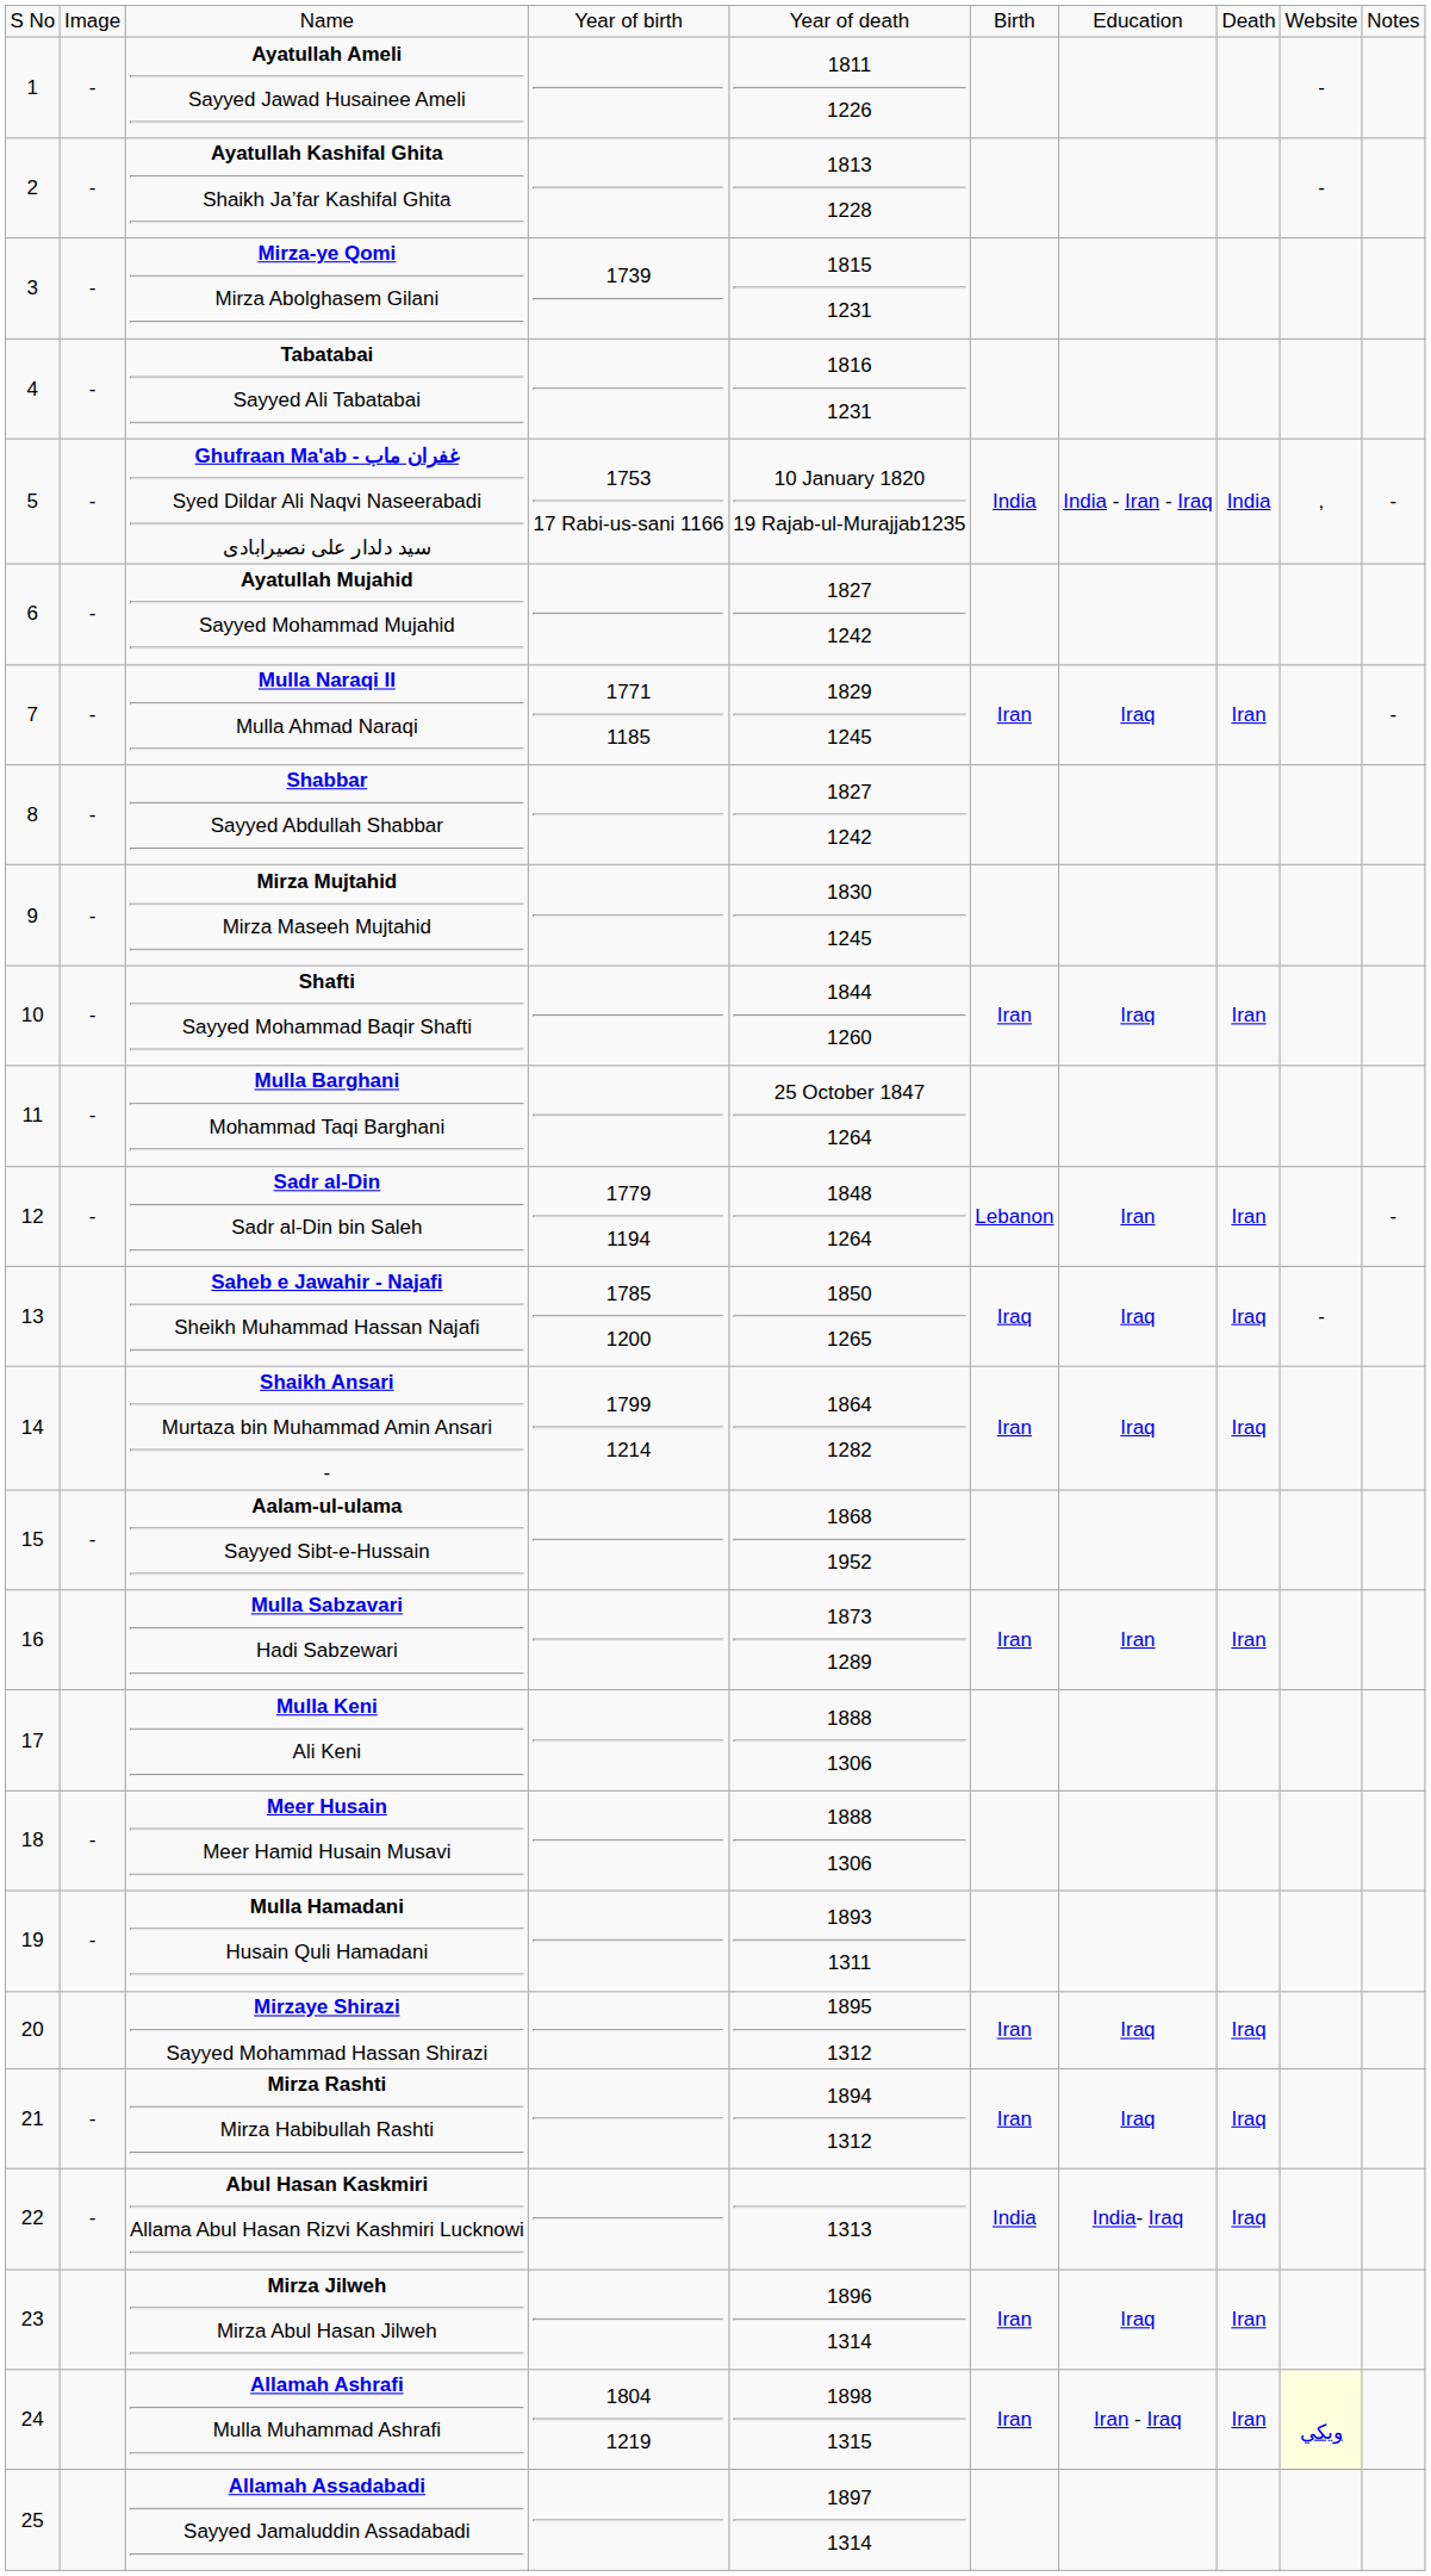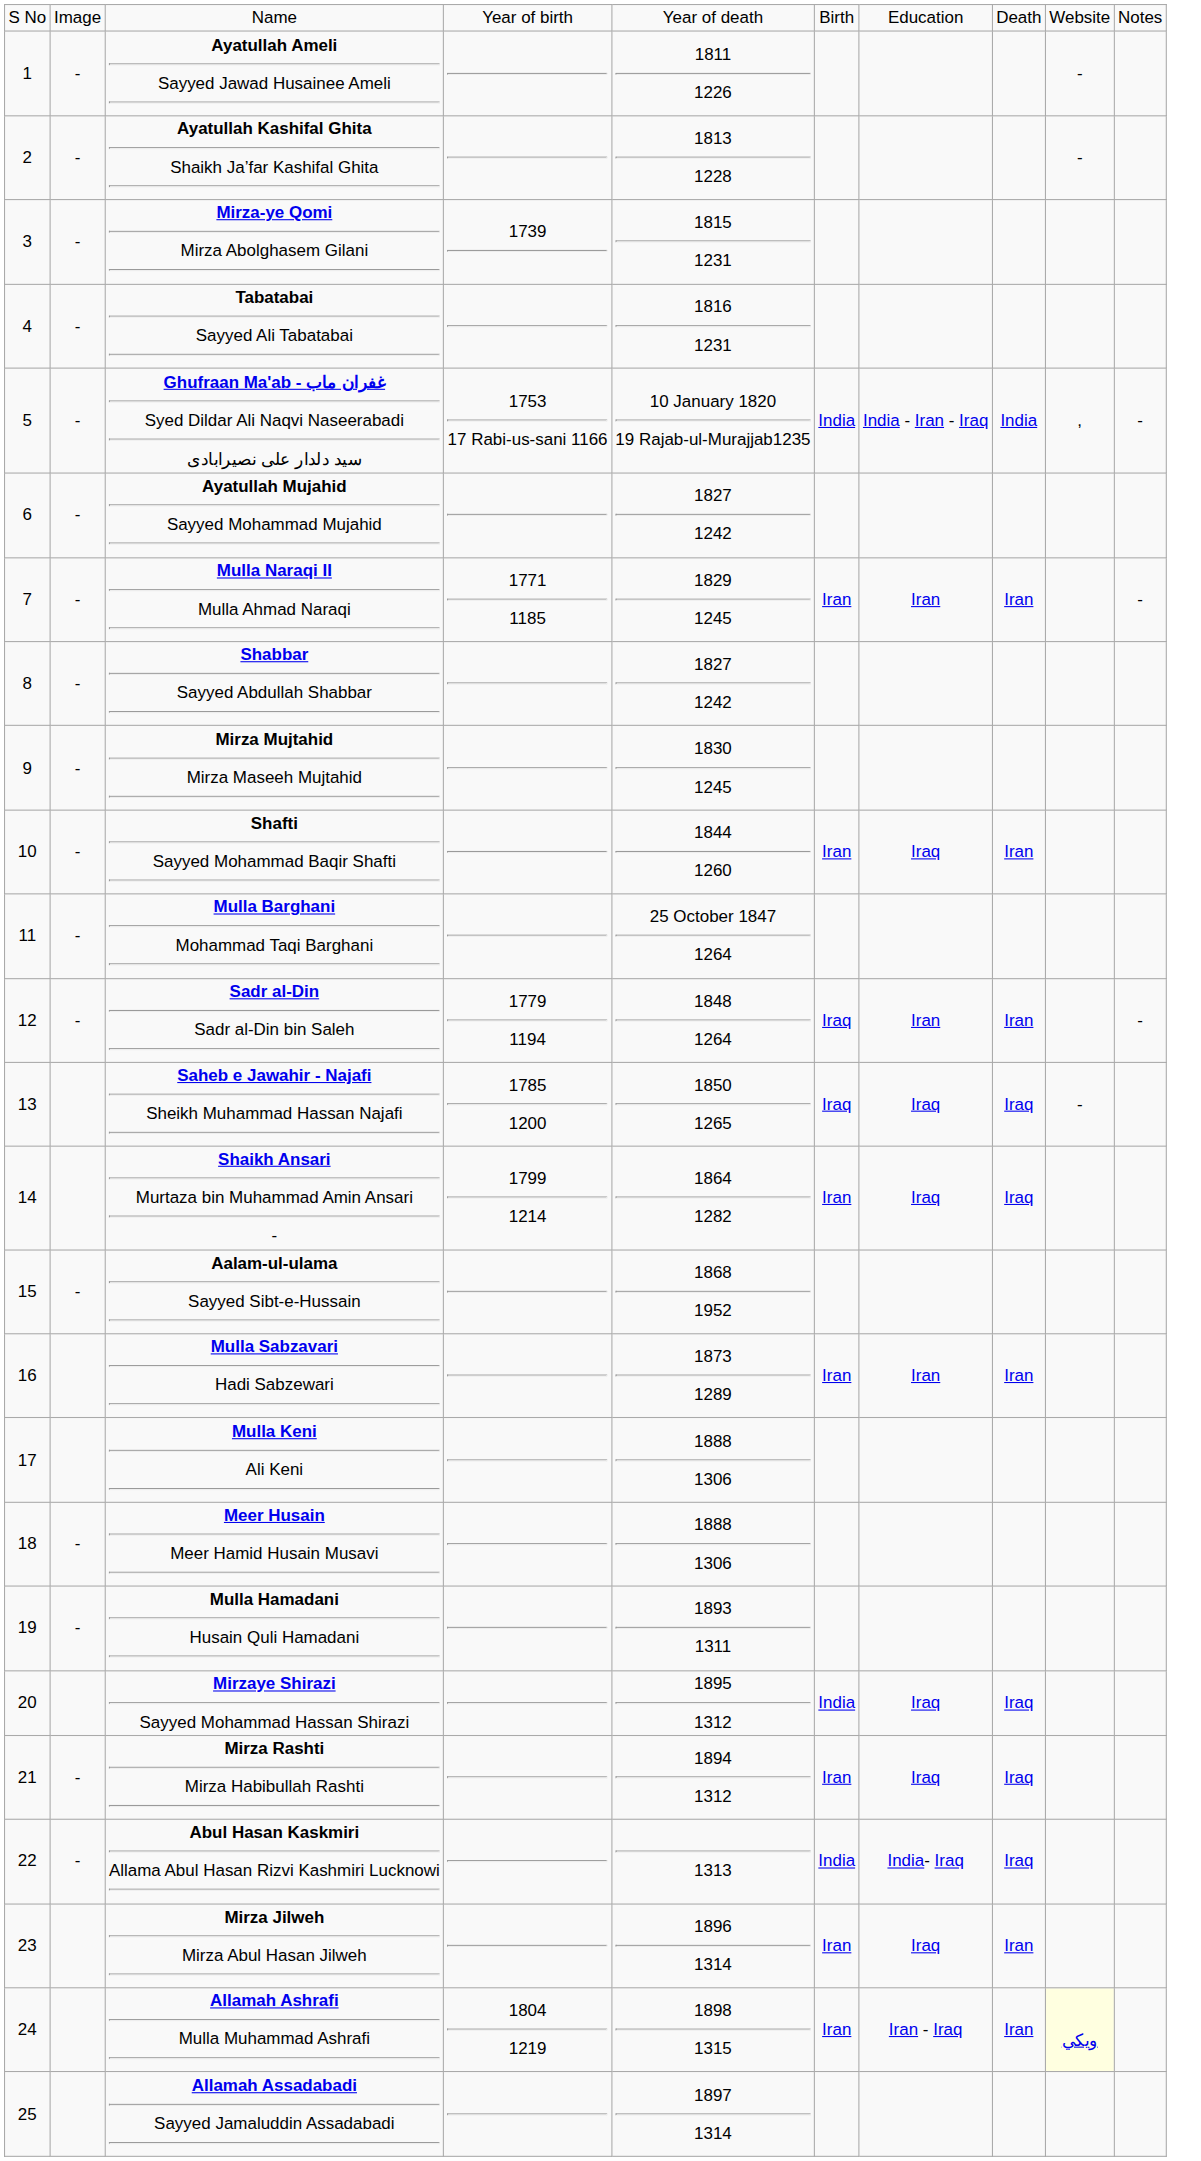Mulla Naraqi II Mulla Ahmad Naraqi | column 7: Iraq -> Iran
Sadr al-Din Sadr al-Din bin Saleh | column 6: Lebanon -> Iraq
Mirzaye Shirazi Sayyed Mohammad Hassan Shirazi | column 6: Iran -> India
